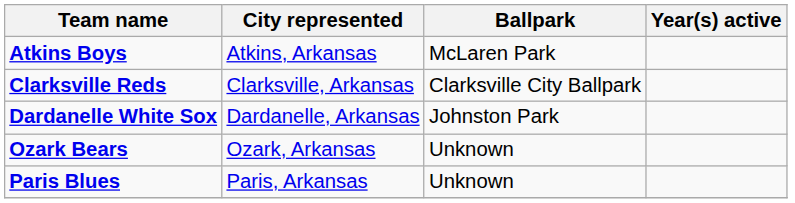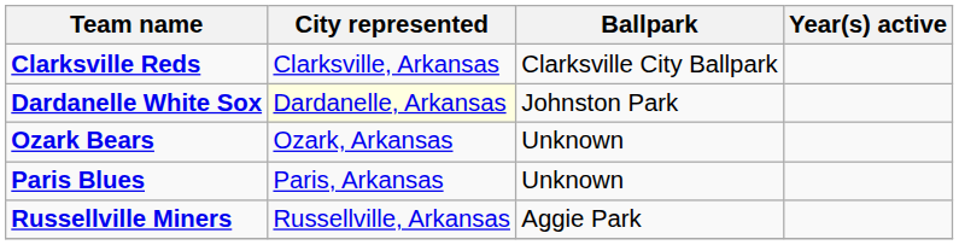- row: Atkins Boys | Atkins, Arkansas | McLaren Park
Dardanelle White Sox | City represented: no background -> lightyellow background
+ row: Russellville Miners | Russellville, Arkansas | Aggie Park
